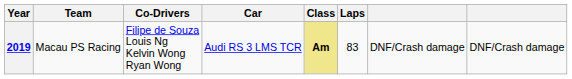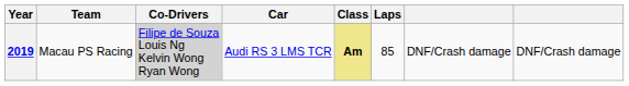2019 | Co-Drivers: no background -> lightgrey background
2019 | Laps: 83 -> 85
